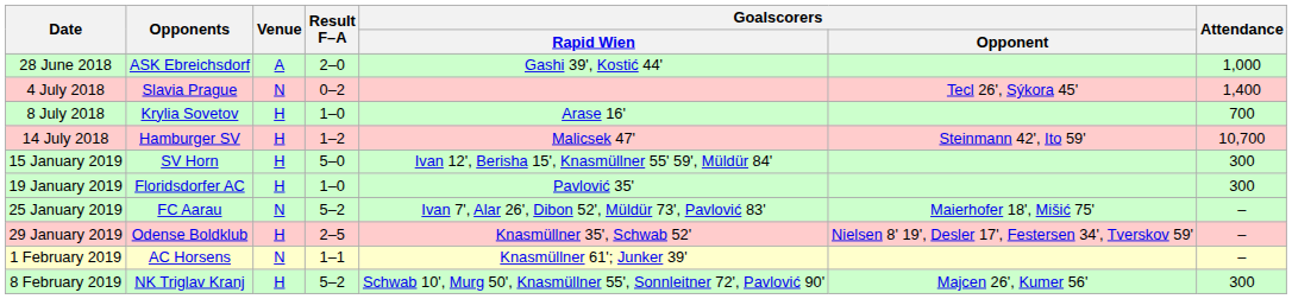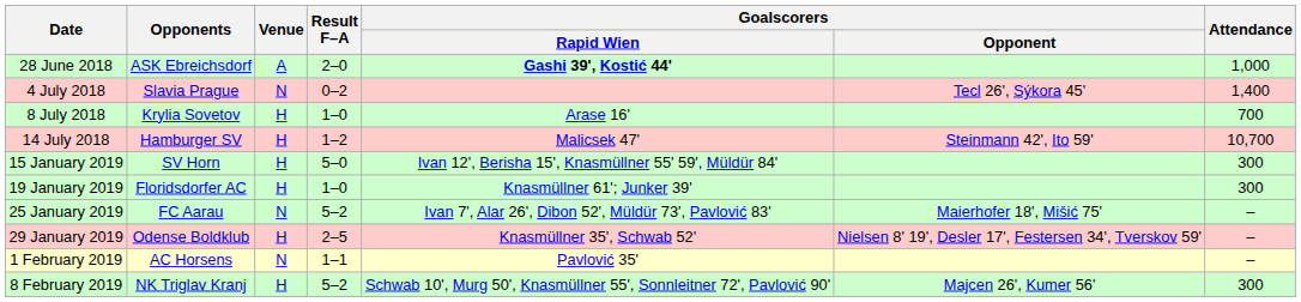28 June 2018 | Goalscorers / Rapid Wien: normal -> bold
19 January 2019 | Goalscorers / Rapid Wien: Pavlović 35' -> Knasmüllner 61'; Junker 39'
1 February 2019 | Goalscorers / Rapid Wien: Knasmüllner 61'; Junker 39' -> Pavlović 35'
